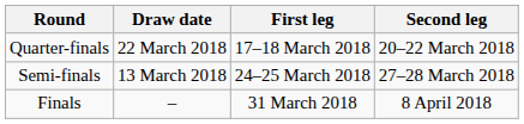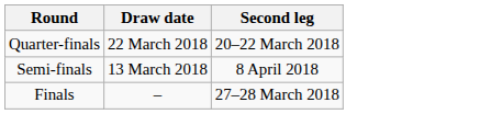- column: First leg | 17–18 March 2018 | 24–25 March 2018 | 31 March 2018
Semi-finals | Second leg: 27–28 March 2018 -> 8 April 2018
Finals | Second leg: 8 April 2018 -> 27–28 March 2018
